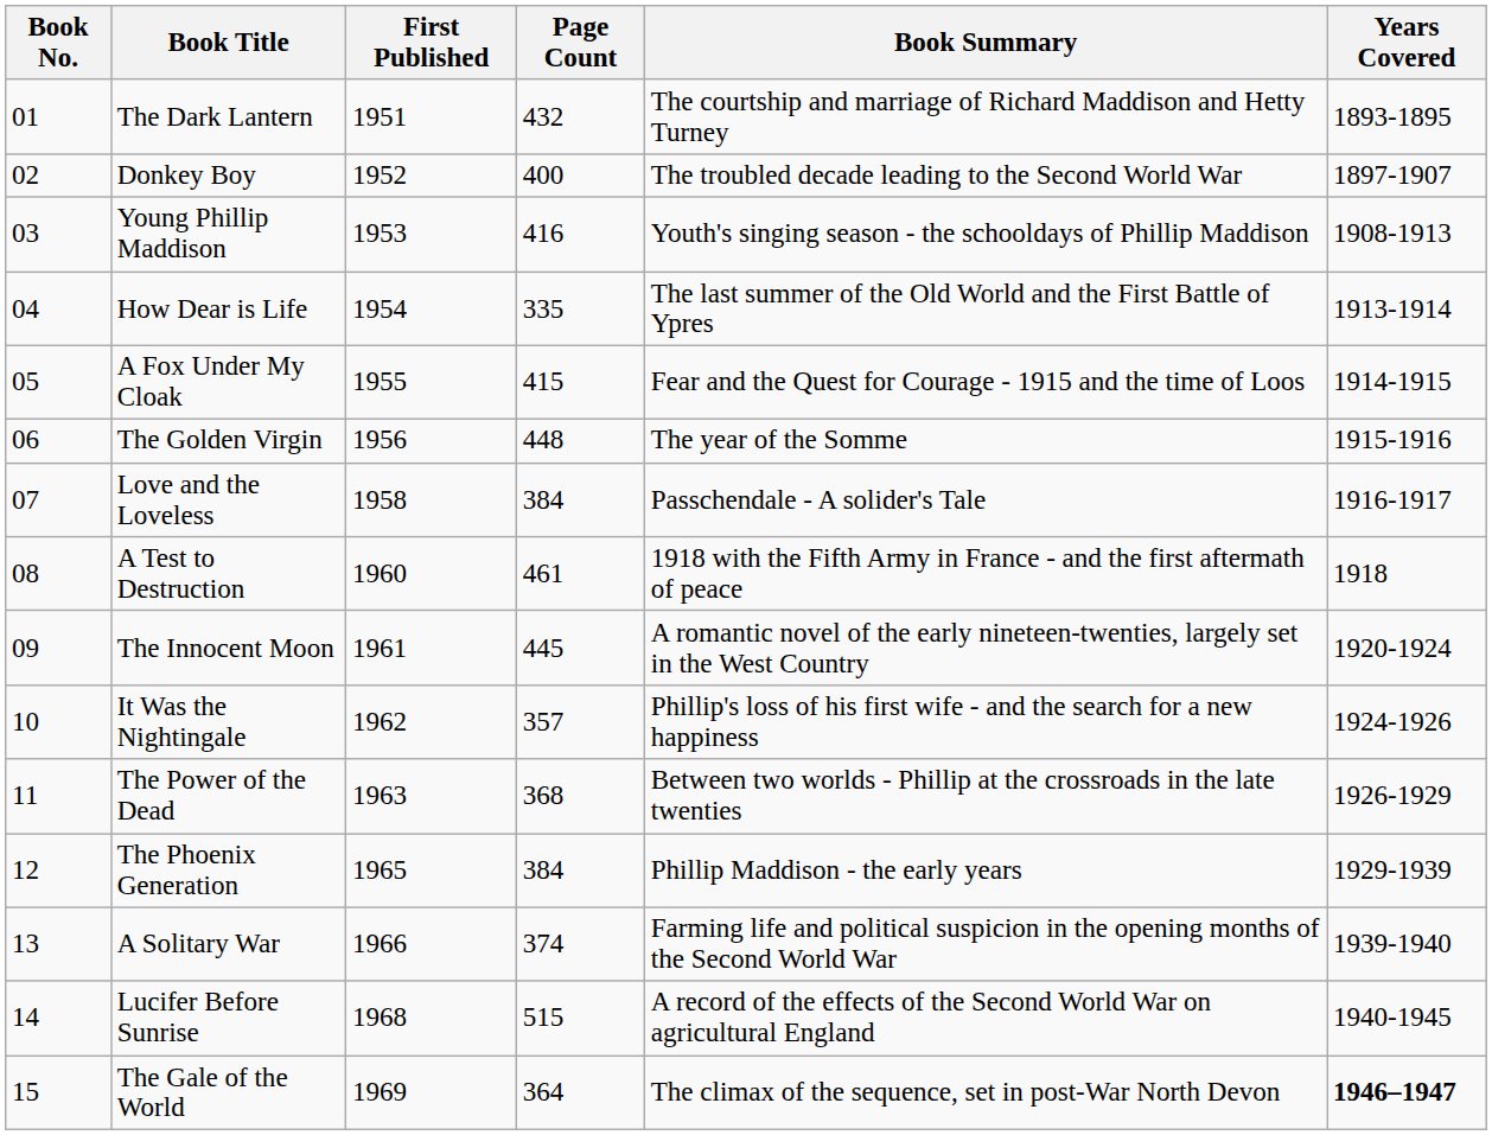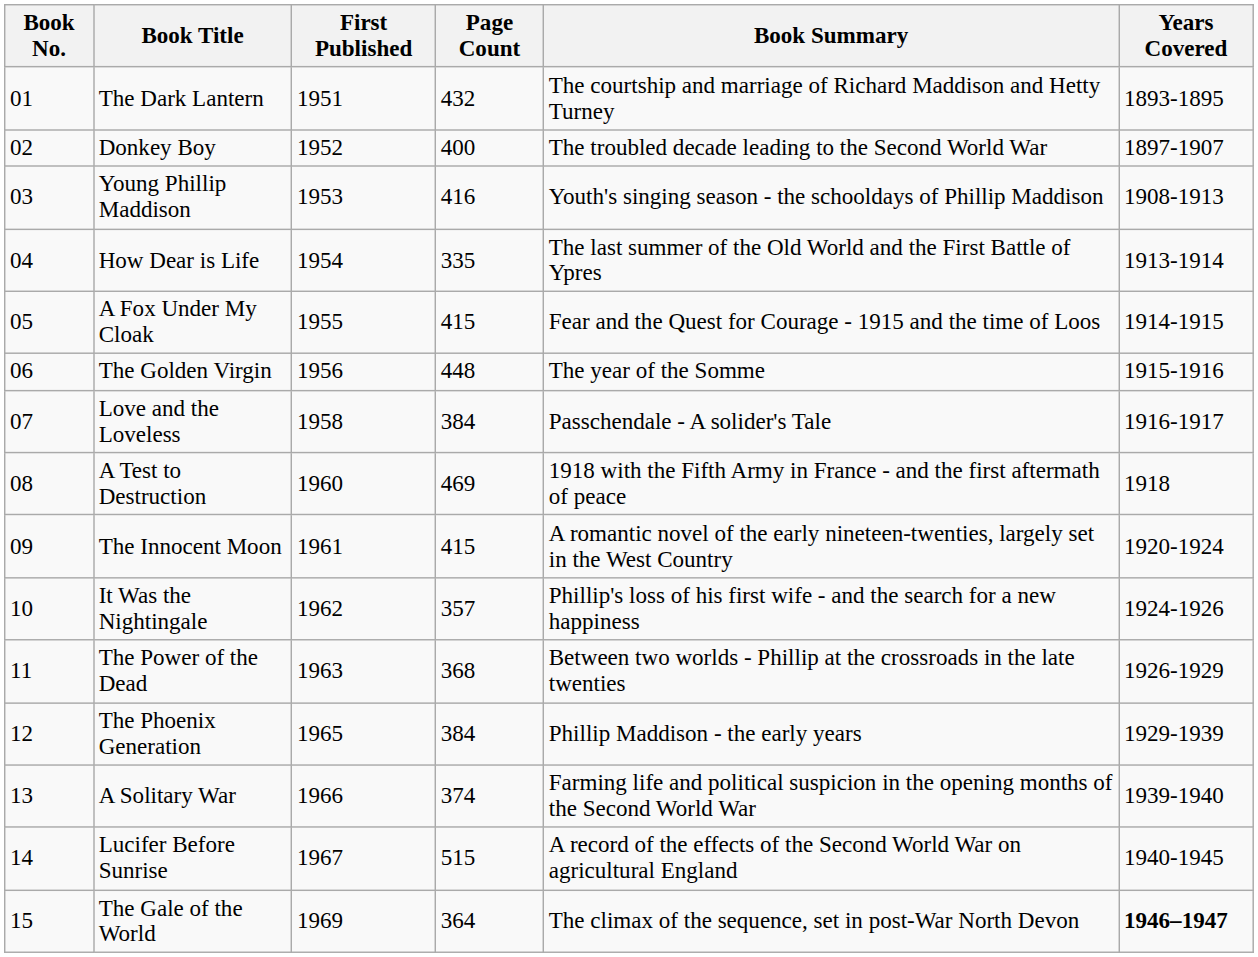A Test to Destruction | Page Count: 461 -> 469
The Innocent Moon | Page Count: 445 -> 415
Lucifer Before Sunrise | First Published: 1968 -> 1967
